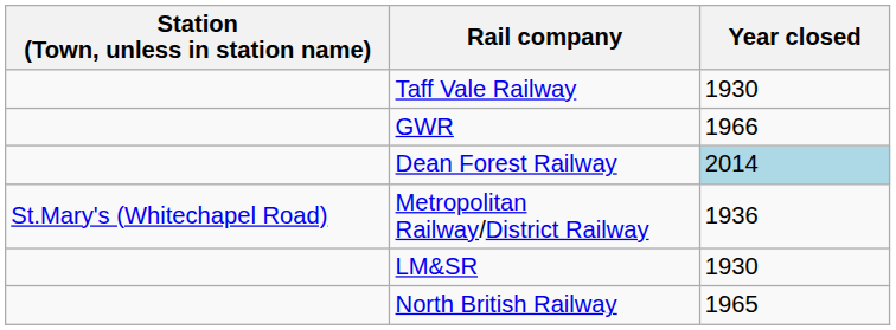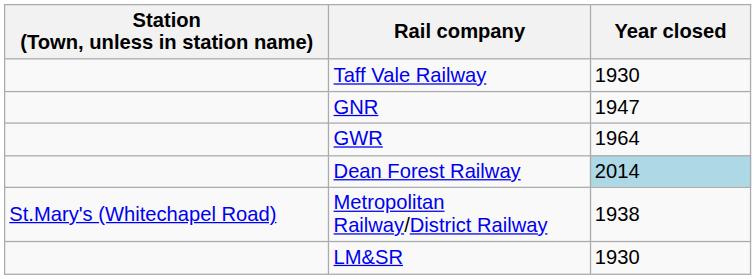+ row: GNR | 1947
GWR | Year closed: 1966 -> 1964
Metropolitan Railway/District Railway | Year closed: 1936 -> 1938
- row: North British Railway | 1965
